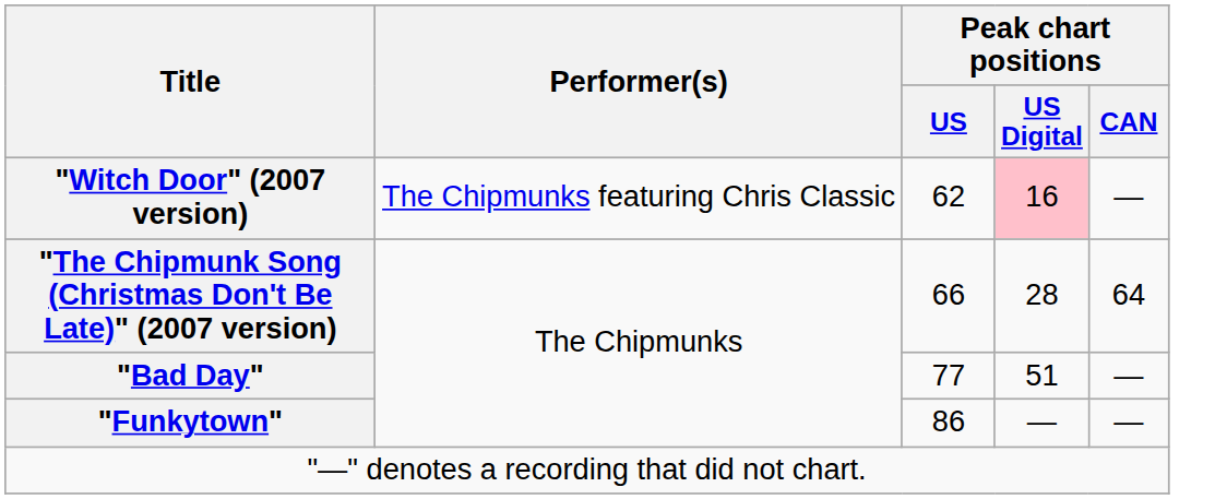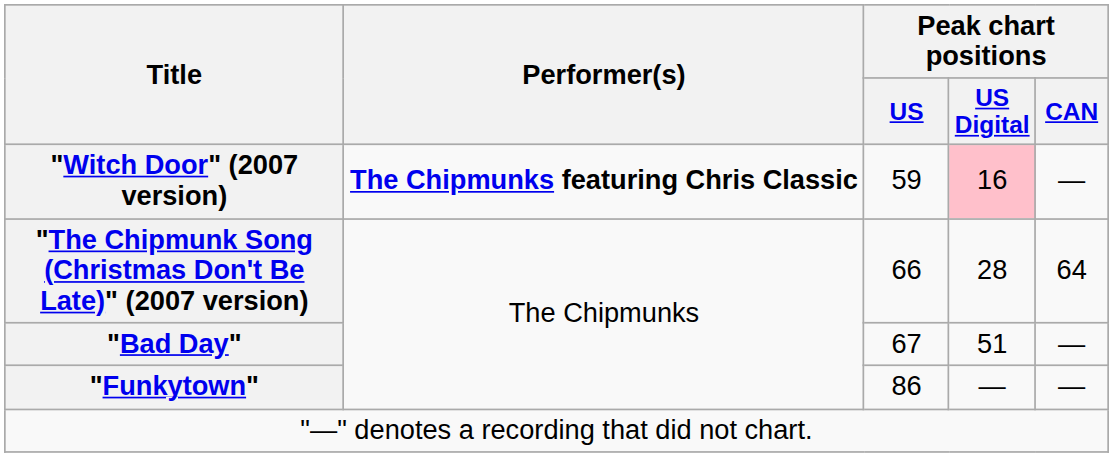"Witch Door" (2007 version) | Performer(s): normal -> bold
"Witch Door" (2007 version) | Peak chart positions / US: 62 -> 59
"Bad Day" | Peak chart positions / US: 77 -> 67
